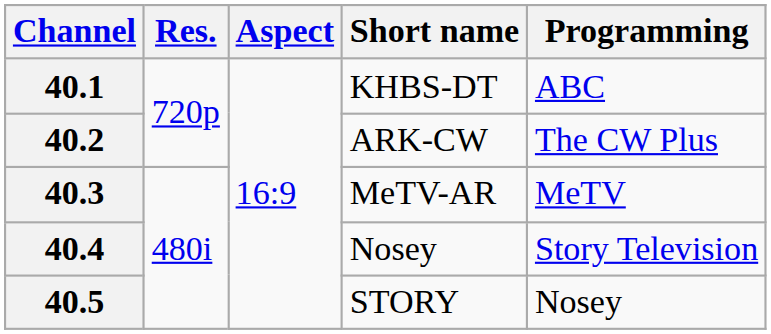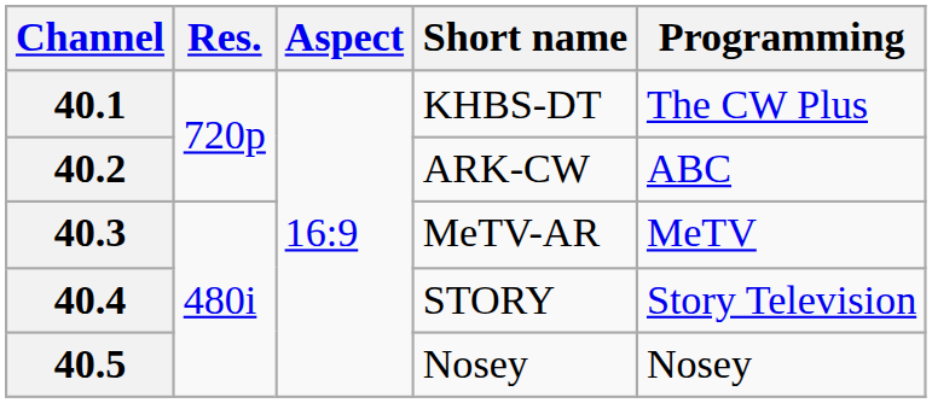40.1 | Programming: ABC -> The CW Plus
40.2 | Programming: The CW Plus -> ABC
40.4 | Short name: Nosey -> STORY
40.5 | Short name: STORY -> Nosey
